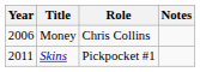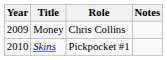Money | Year: 2006 -> 2009
Skins | Year: 2011 -> 2010
